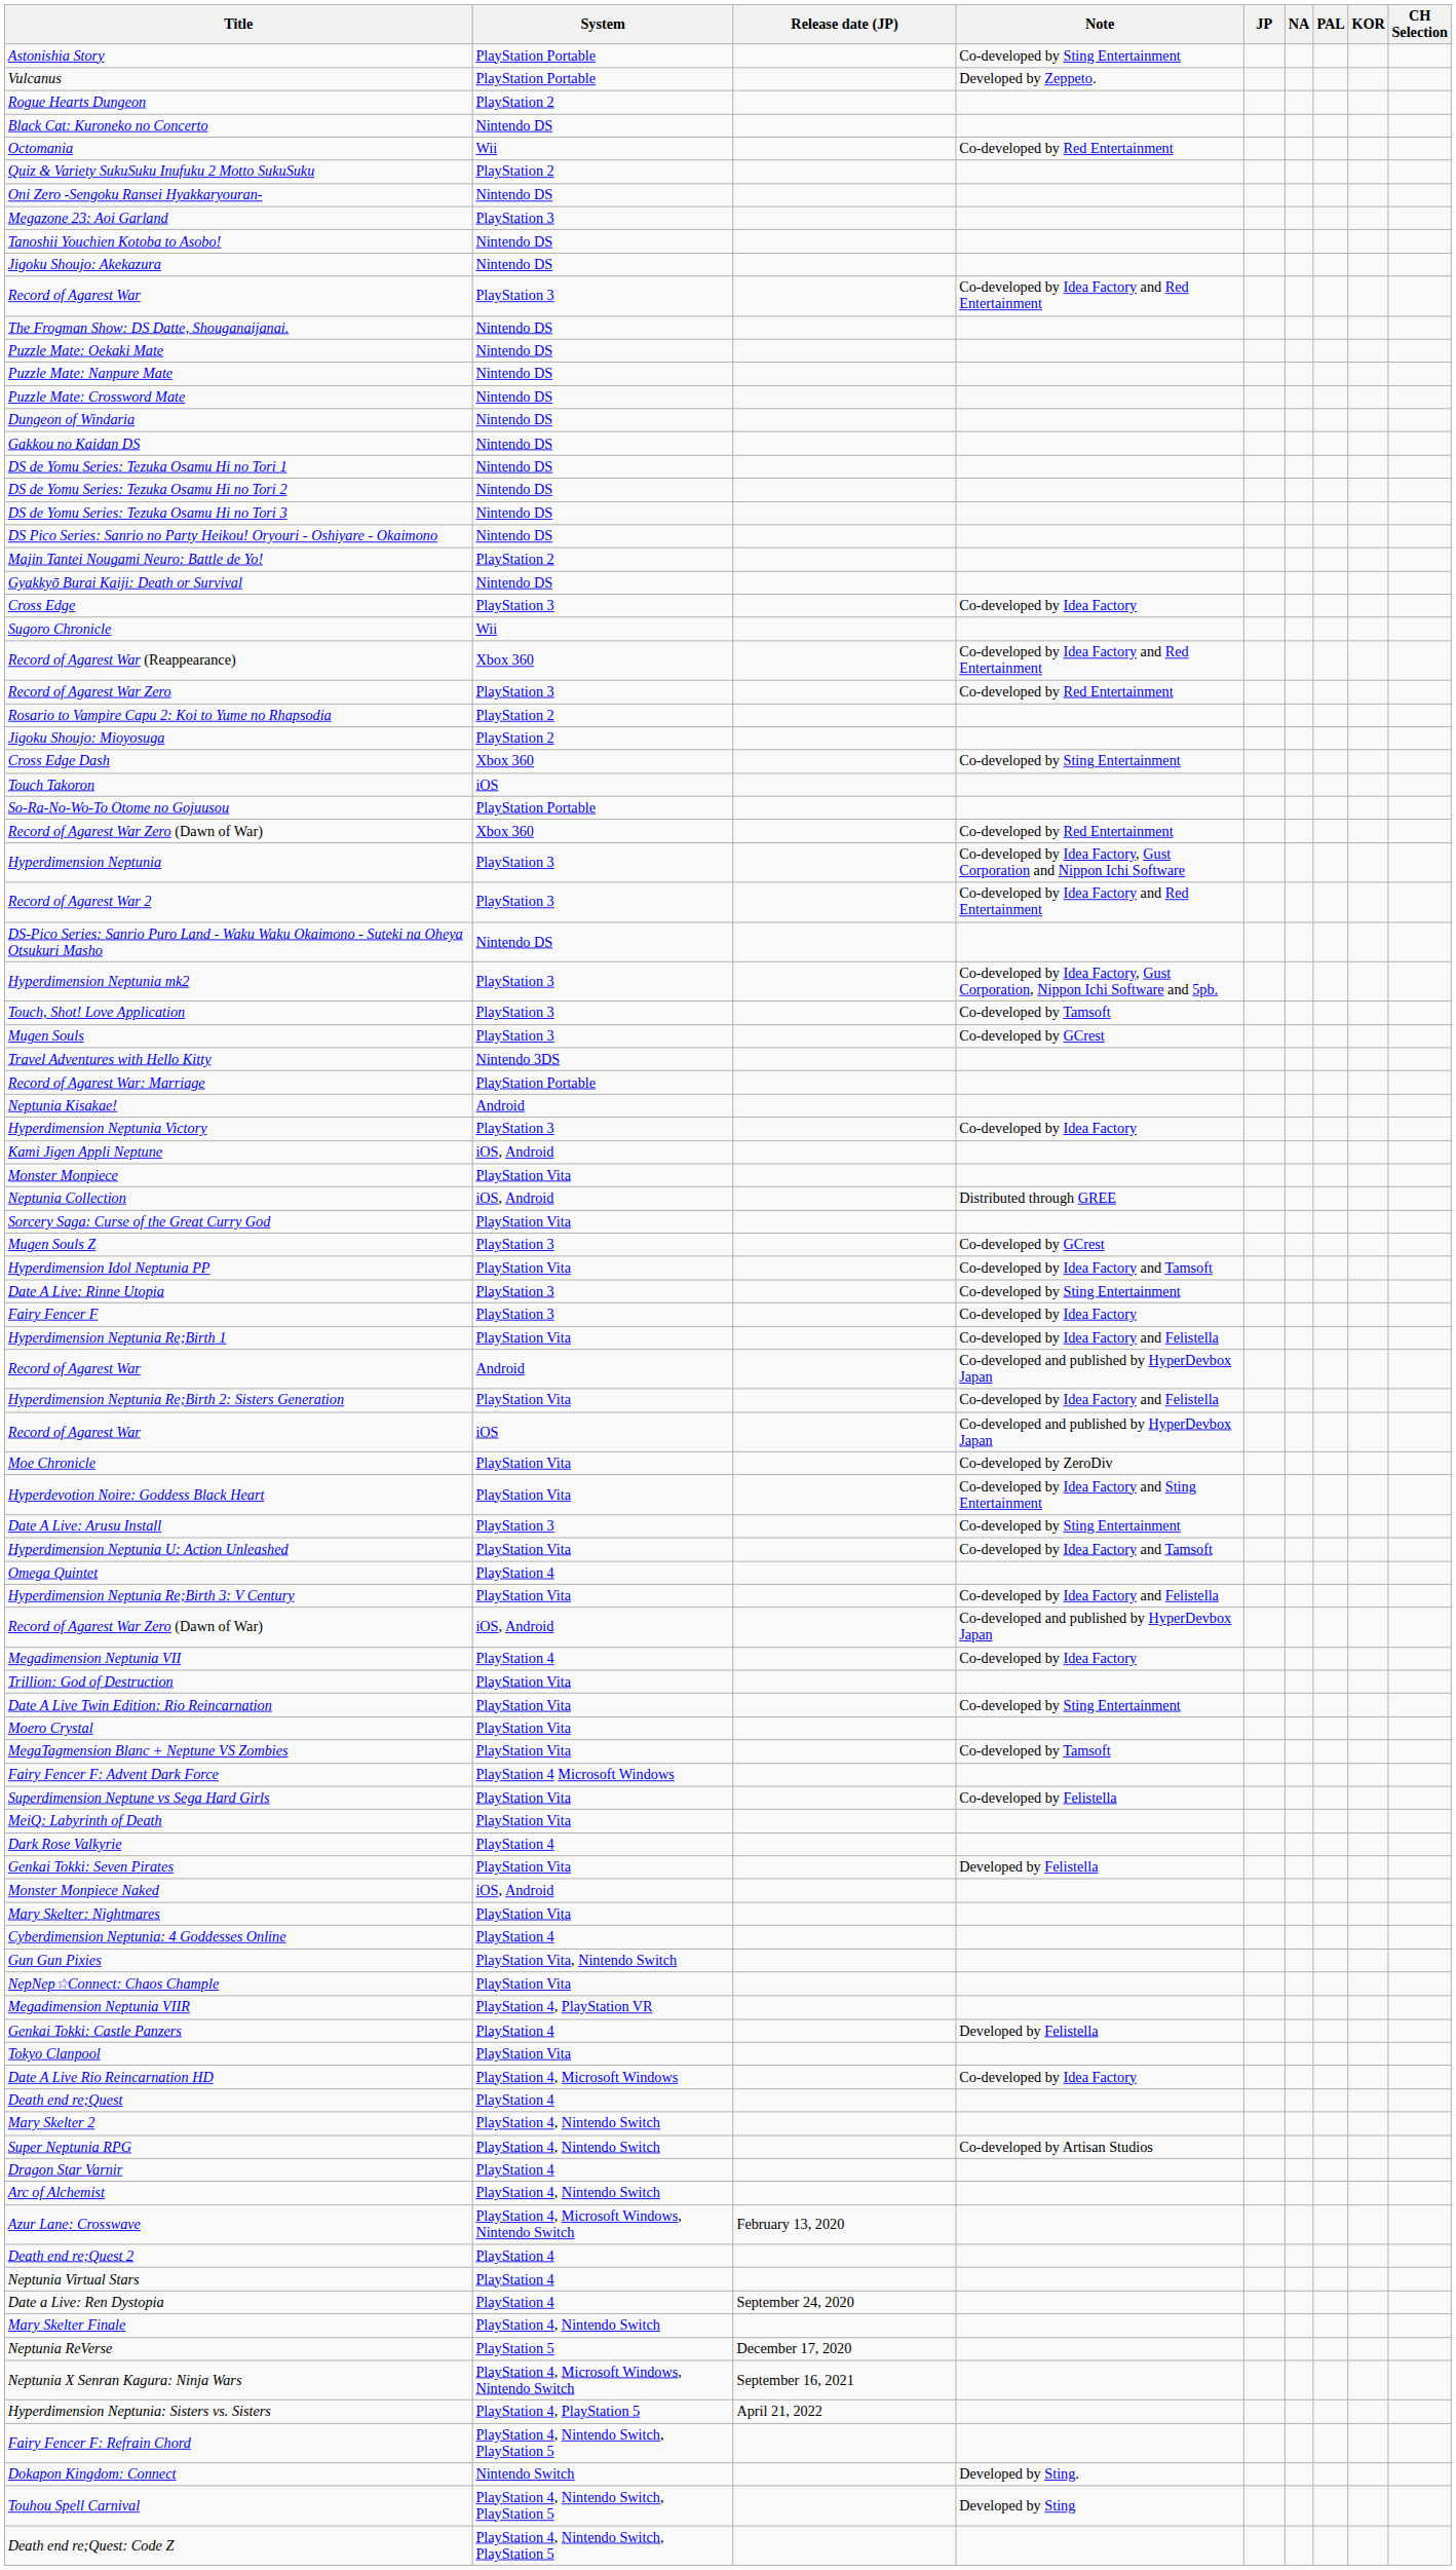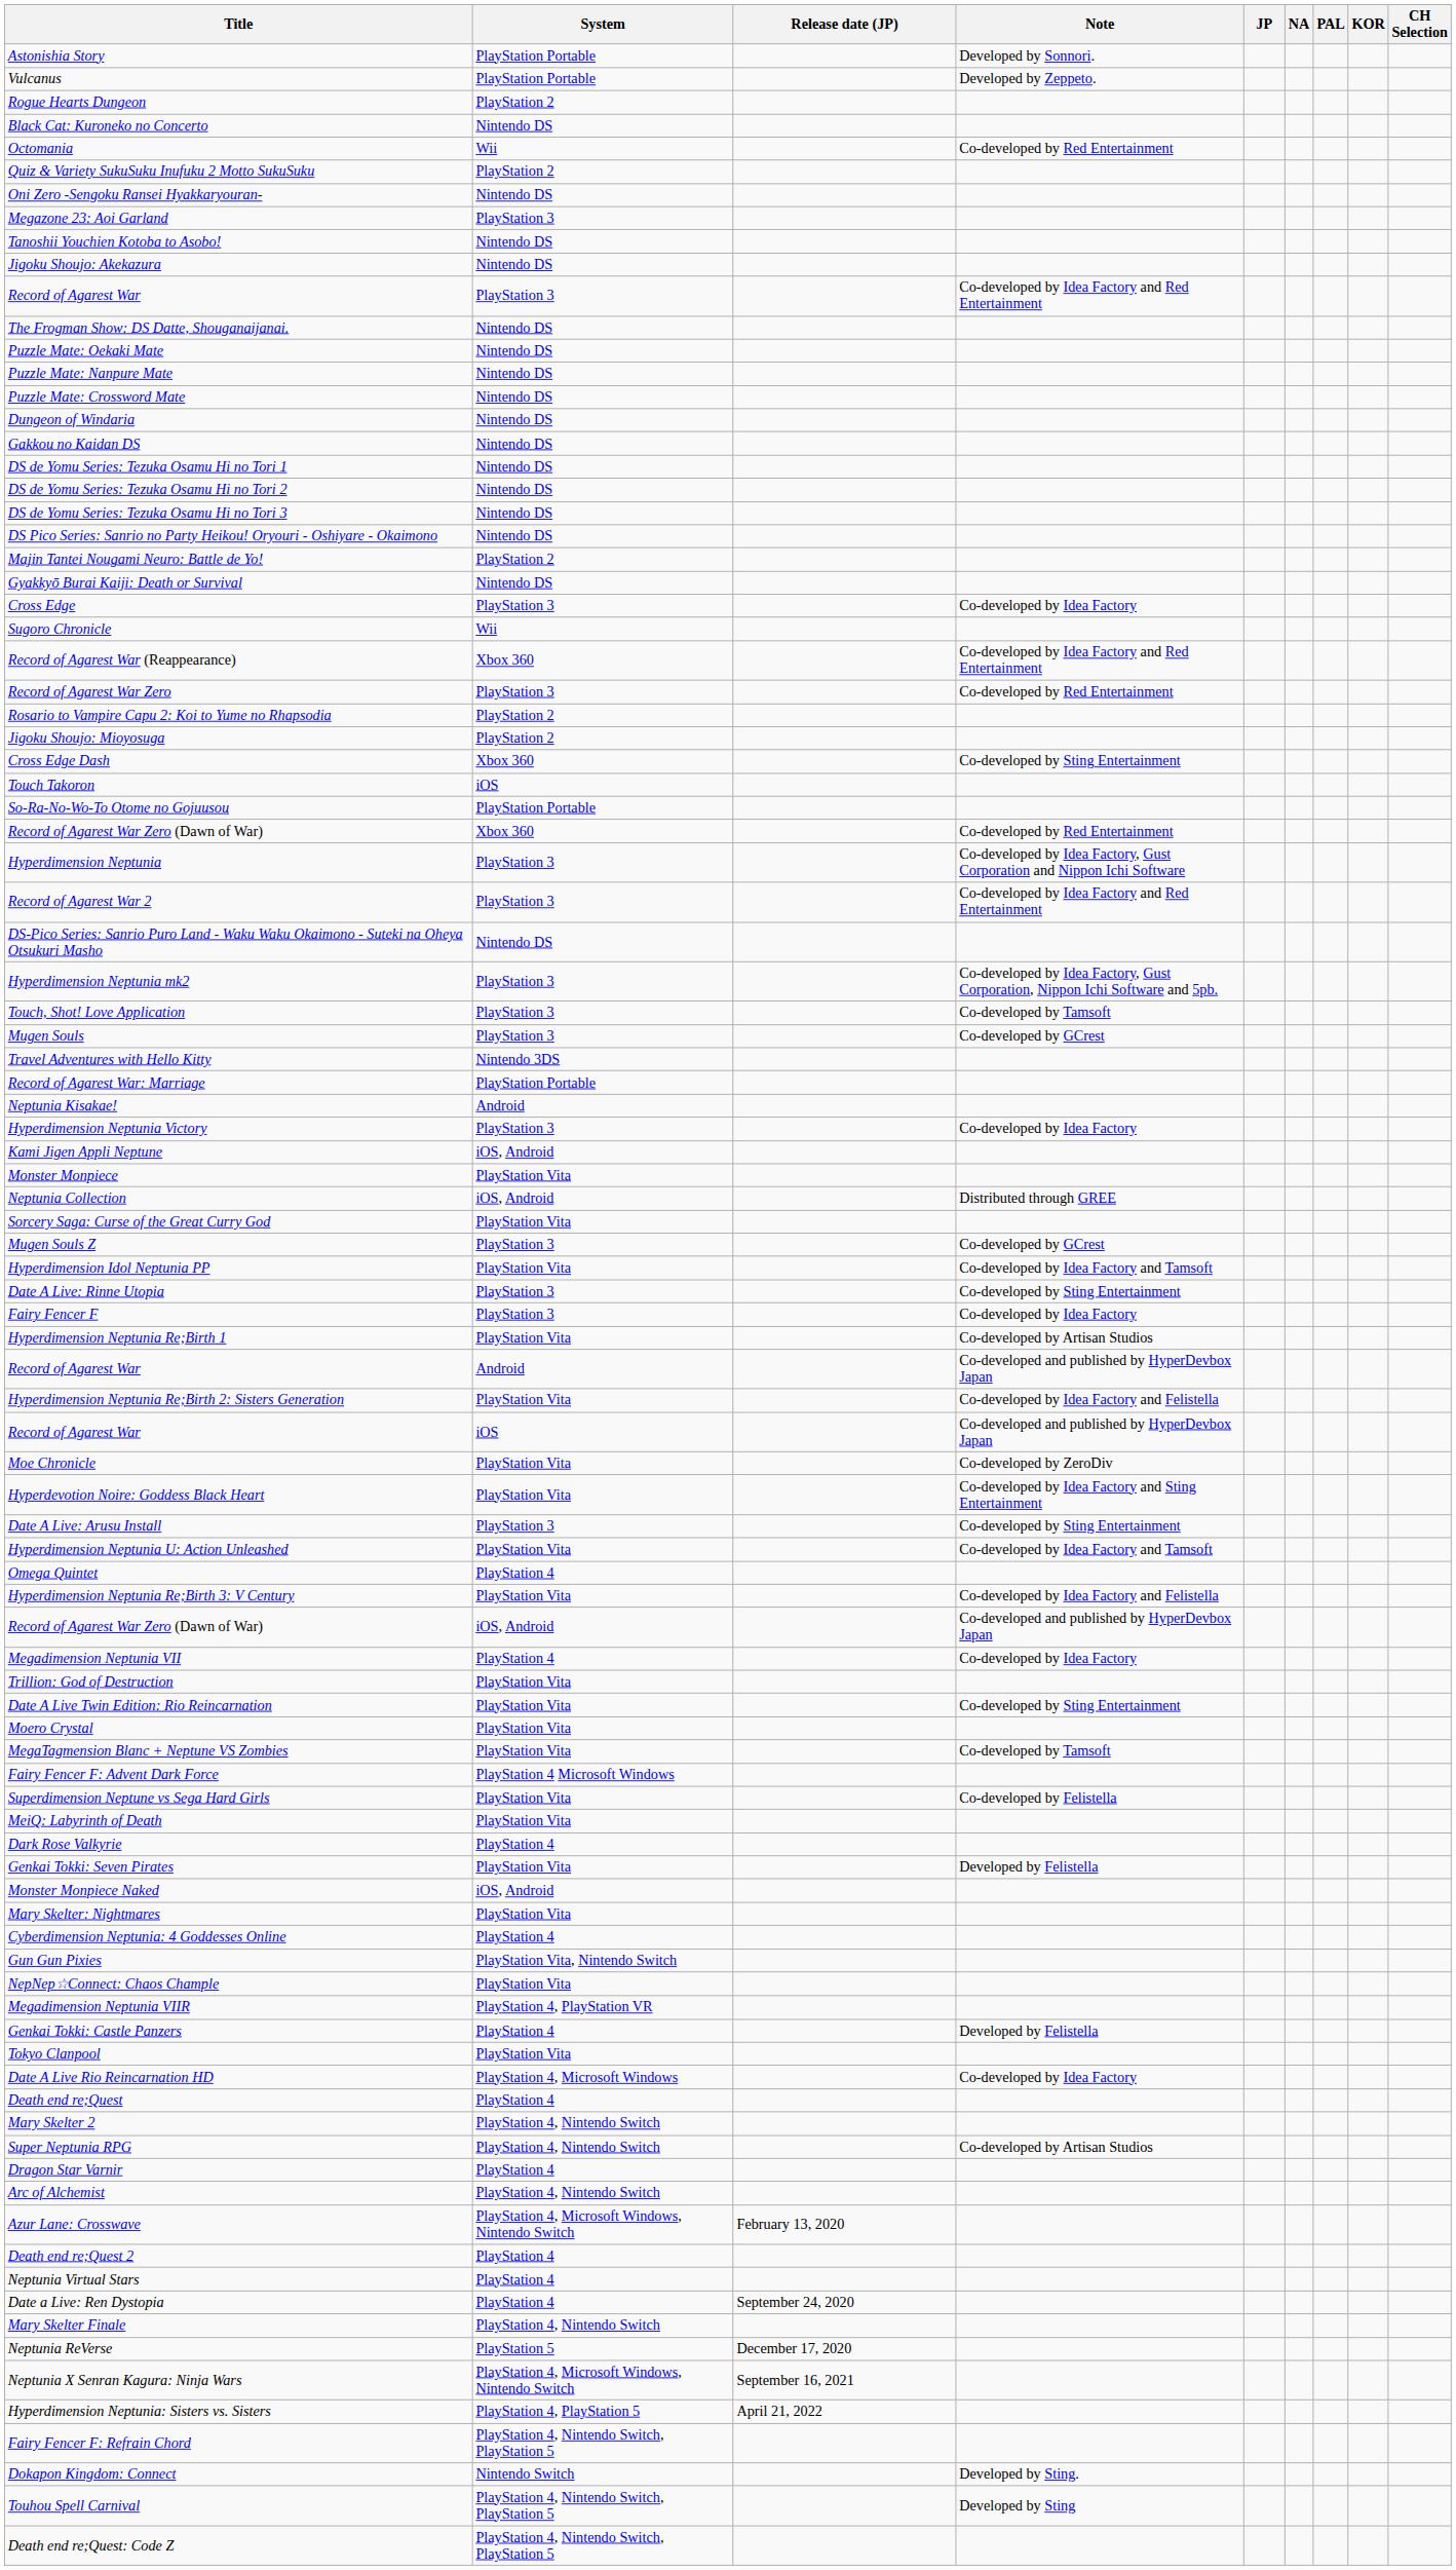Astonishia Story | Note: Co-developed by Sting Entertainment -> Developed by Sonnori.
Hyperdimension Neptunia Re;Birth 1 | Note: Co-developed by Idea Factory and Felistella -> Co-developed by Artisan Studios
